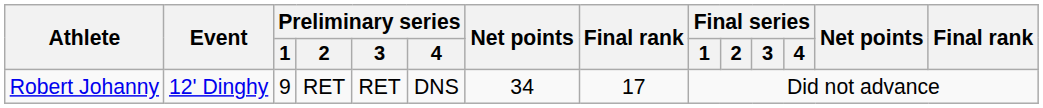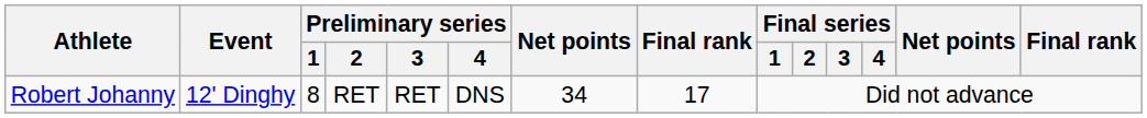Robert Johanny | Preliminary series / 1: 9 -> 8
